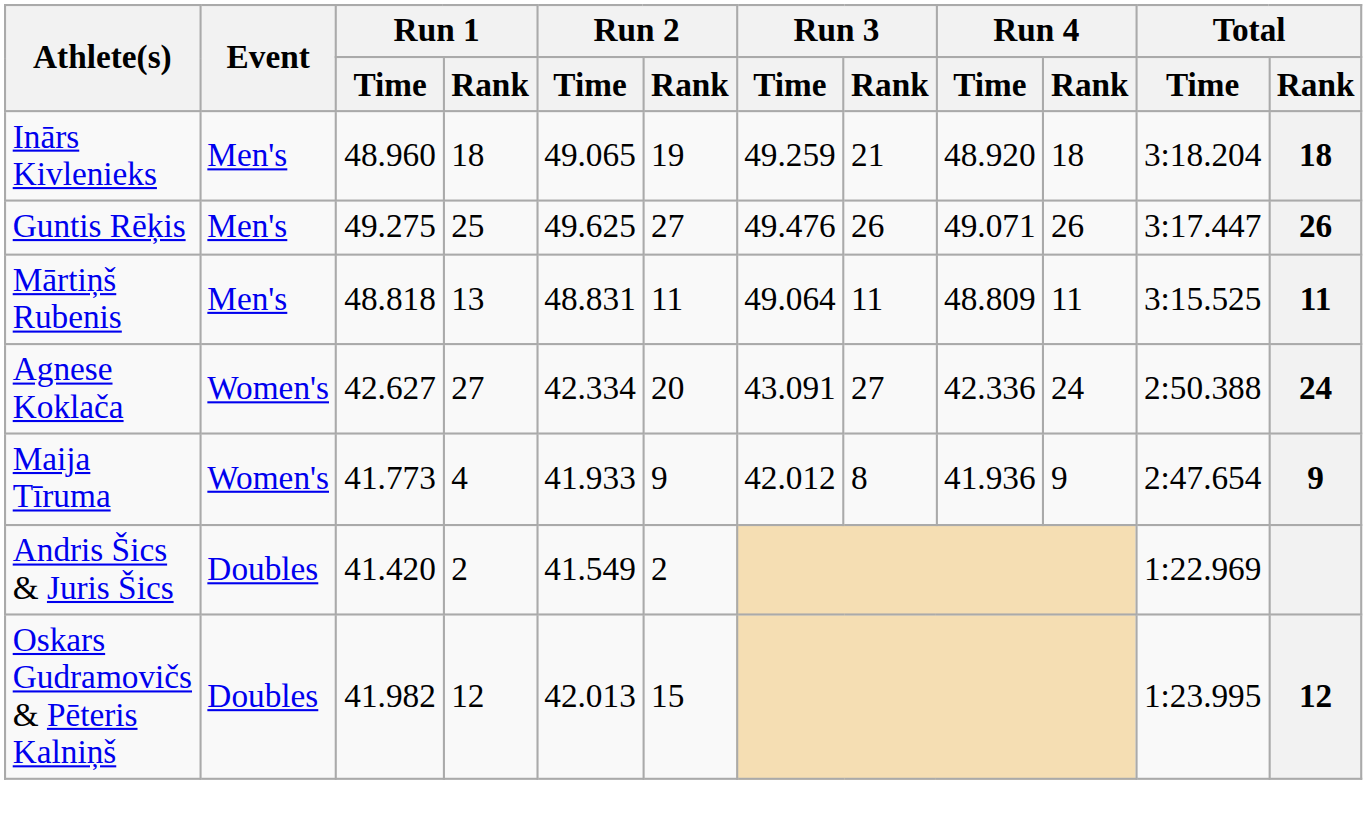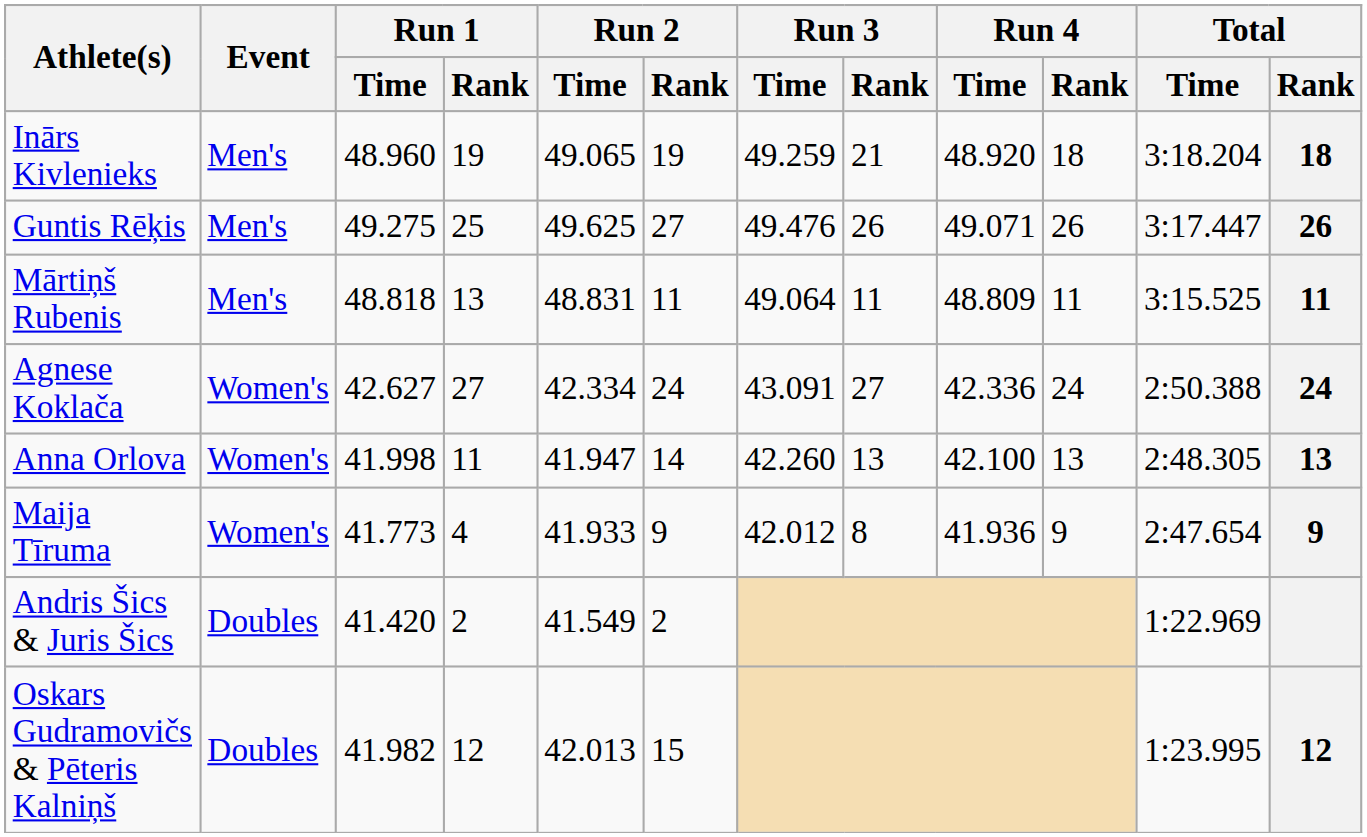Inārs Kivlenieks | Run 1 / Rank: 18 -> 19
Agnese Koklača | Run 2 / Rank: 20 -> 24
+ row: Anna Orlova | Women's | 41.998 | 11 | 41.947 | 14 | 42.260 | 13 | 42.100 | 13 | 2:48.305 | 13
